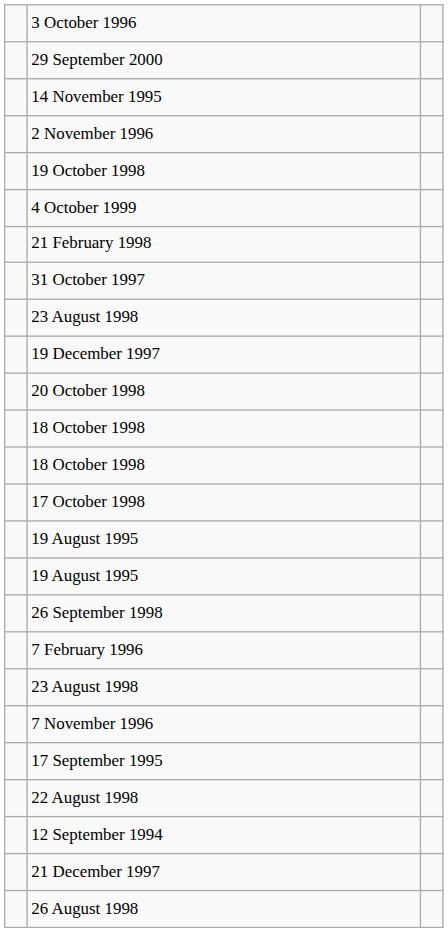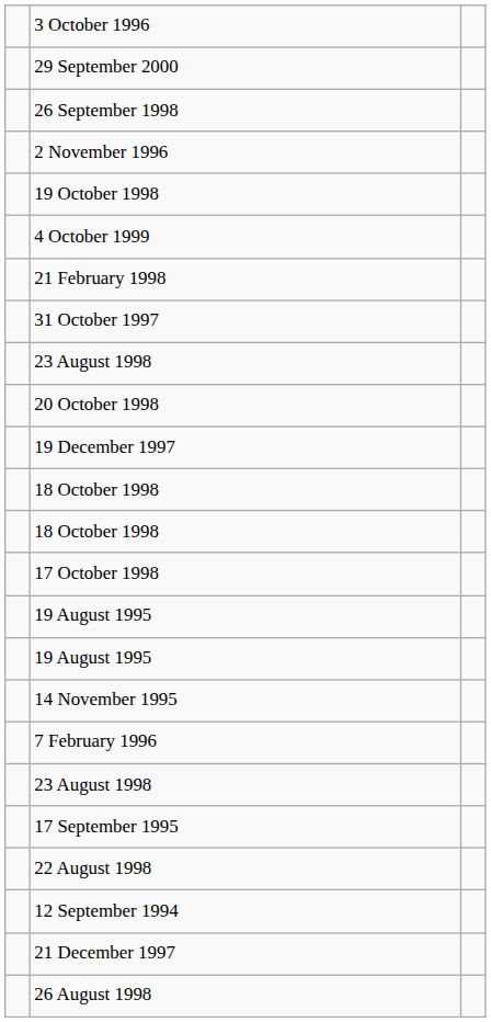rows swapped: 26 September 1998 <-> 14 November 1995
rows swapped: 20 October 1998 <-> 19 December 1997
- row: 7 November 1996
